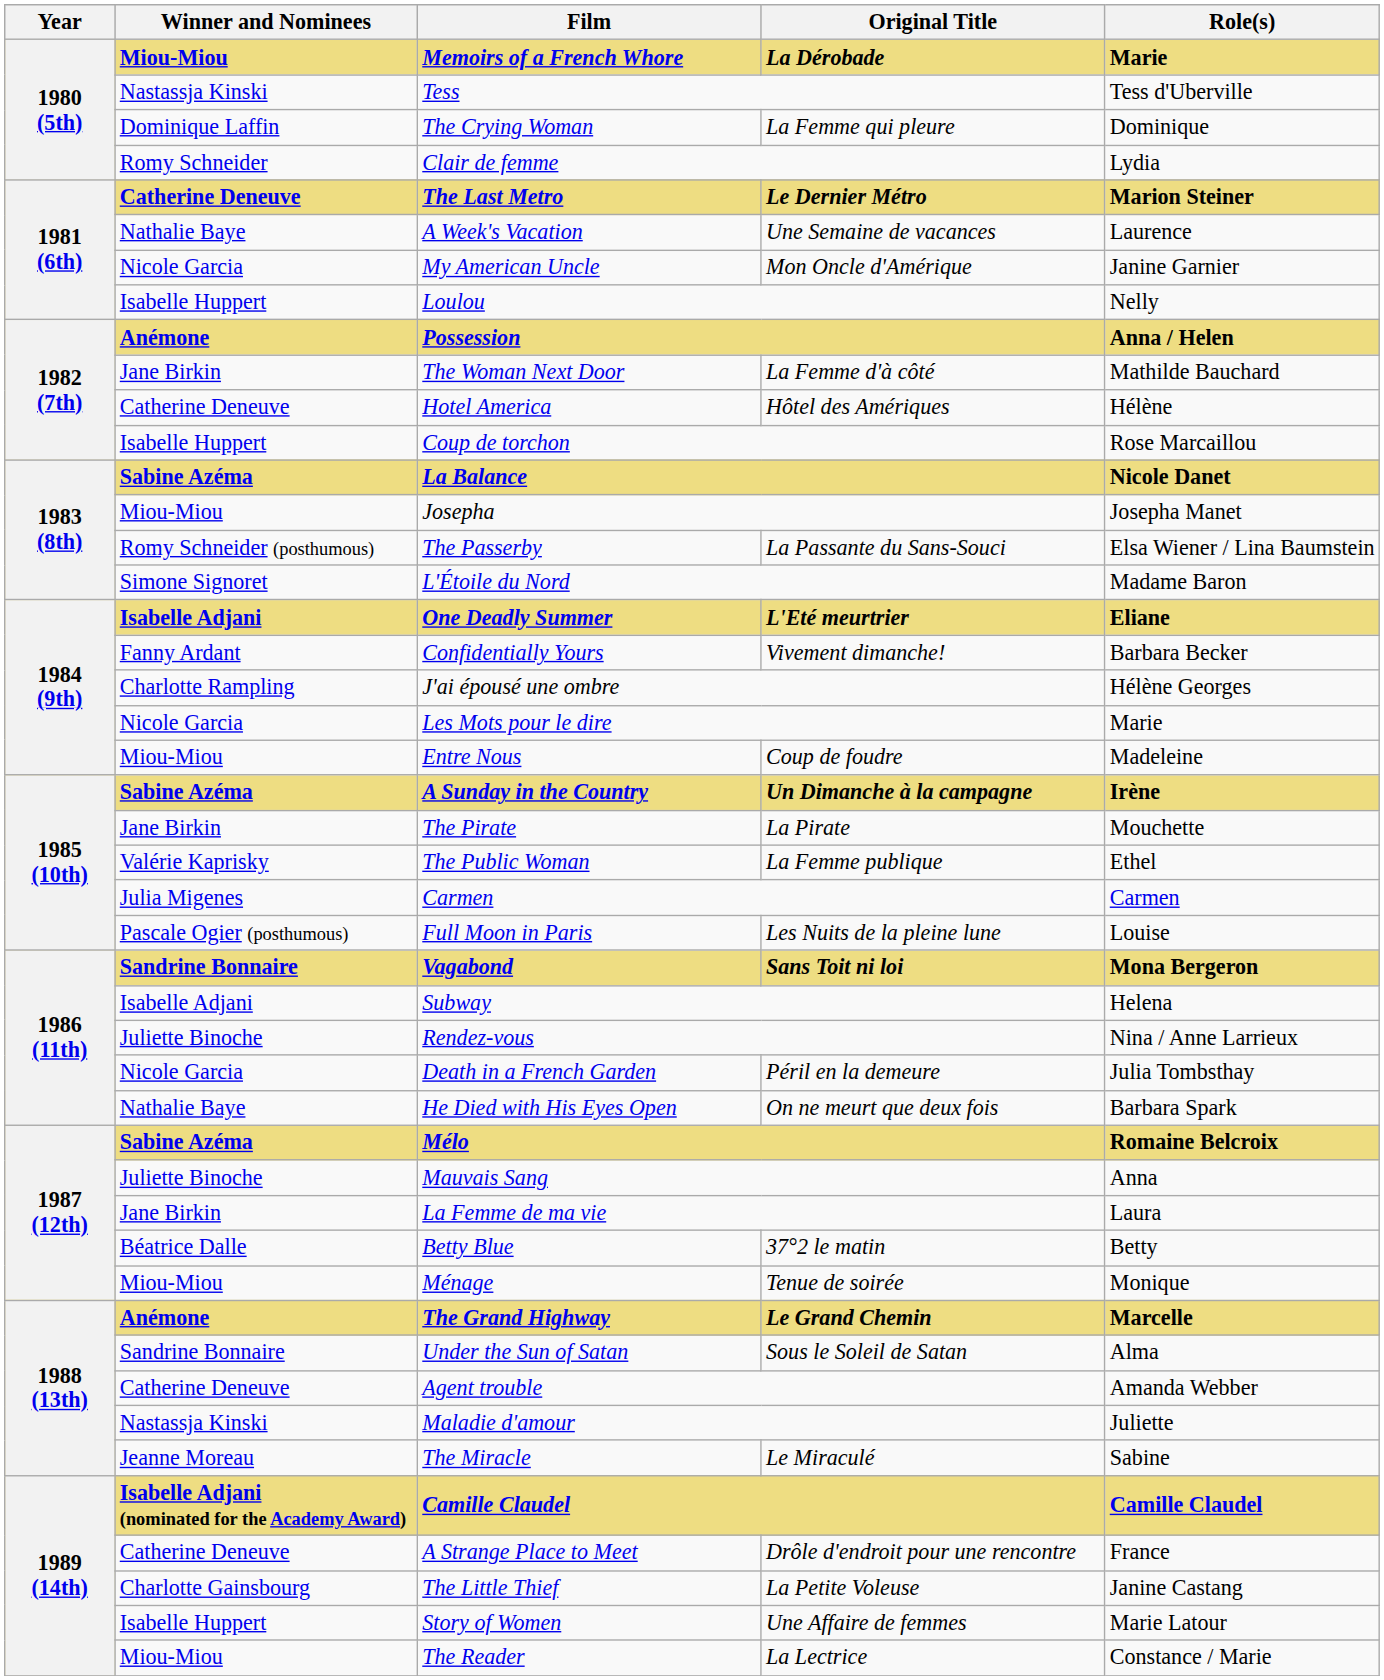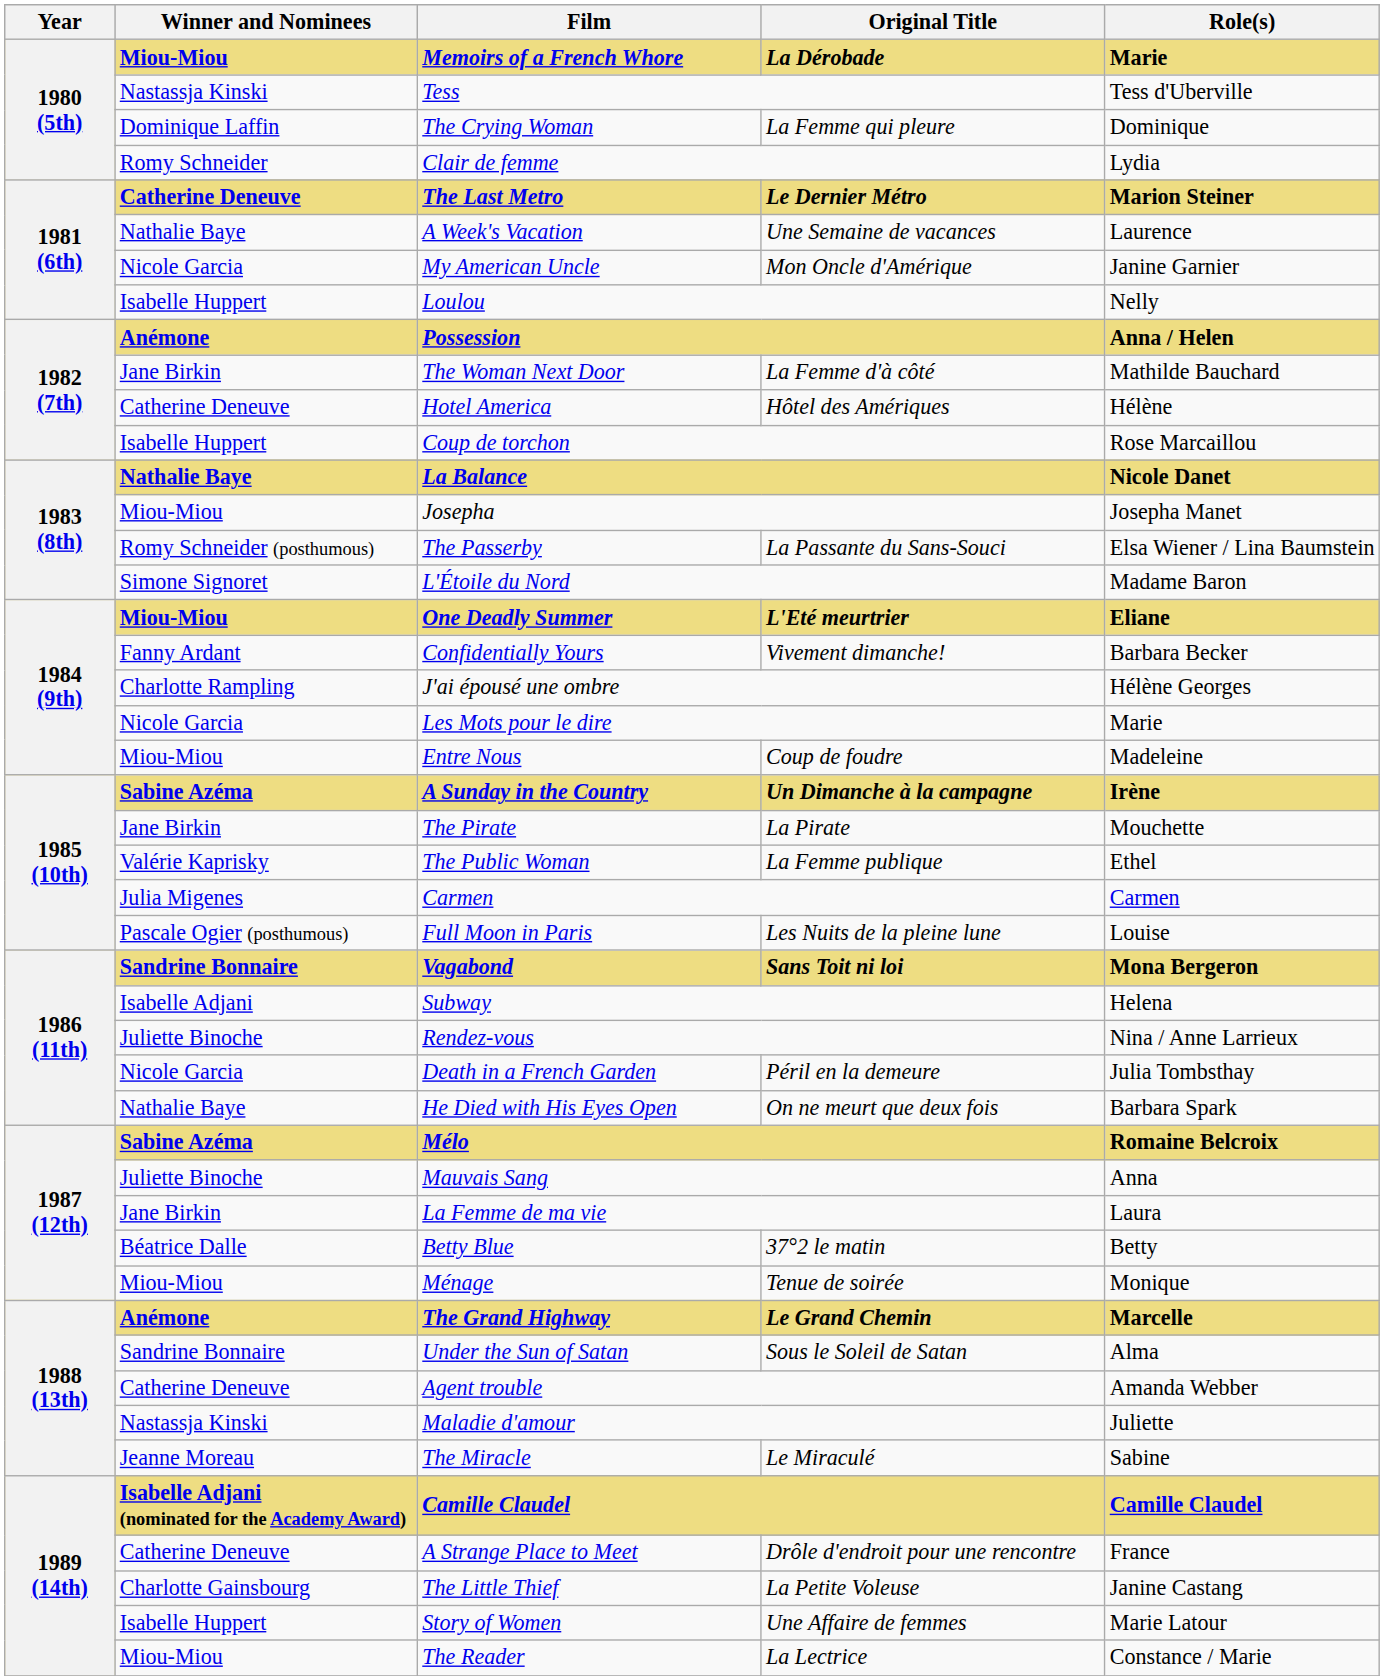La Balance | Winner and Nominees: Sabine Azéma -> Nathalie Baye
One Deadly Summer | Winner and Nominees: Isabelle Adjani -> Miou-Miou
